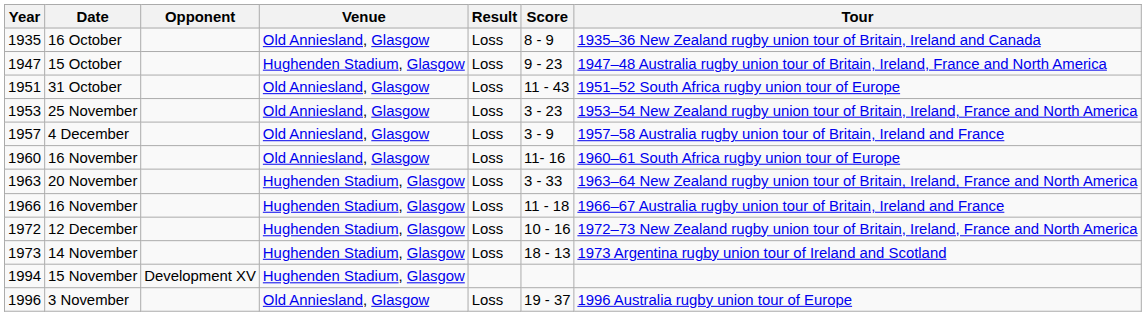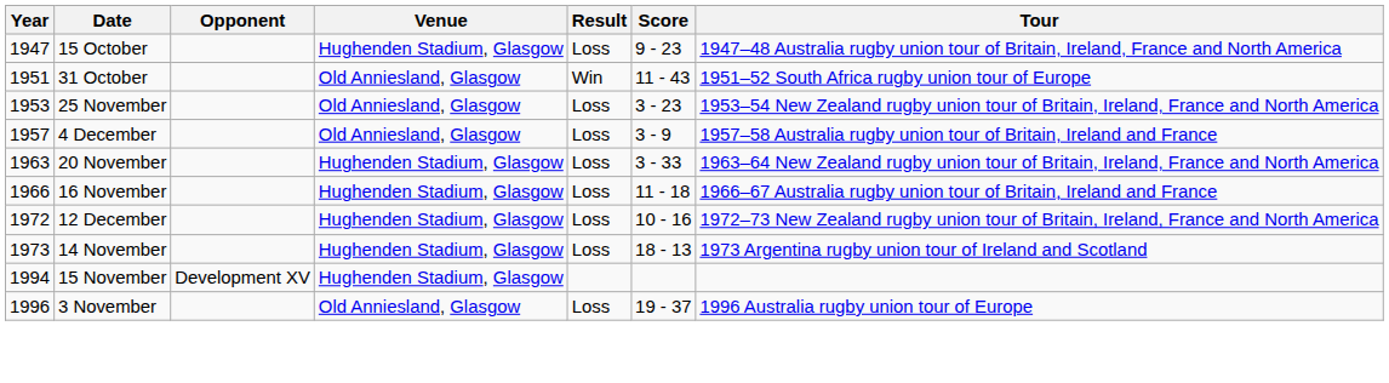- row: 1935 | 16 October | Old Anniesland, Glasgow | Loss | 8 - 9 | 1935–36 New Zealand rugby union tour of Britain, Ireland and Canada
31 October | Result: Loss -> Win
- row: 1960 | 16 November | Old Anniesland, Glasgow | Loss | 11- 16 | 1960–61 South Africa rugby union tour of Europe
